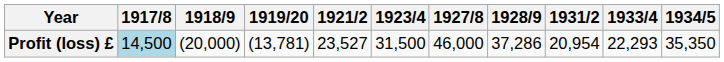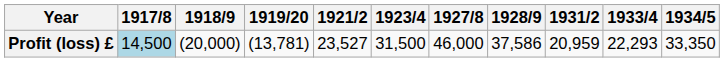Profit (loss) £ | 1928/9: 37,286 -> 37,586
Profit (loss) £ | 1931/2: 20,954 -> 20,959
Profit (loss) £ | 1934/5: 35,350 -> 33,350
